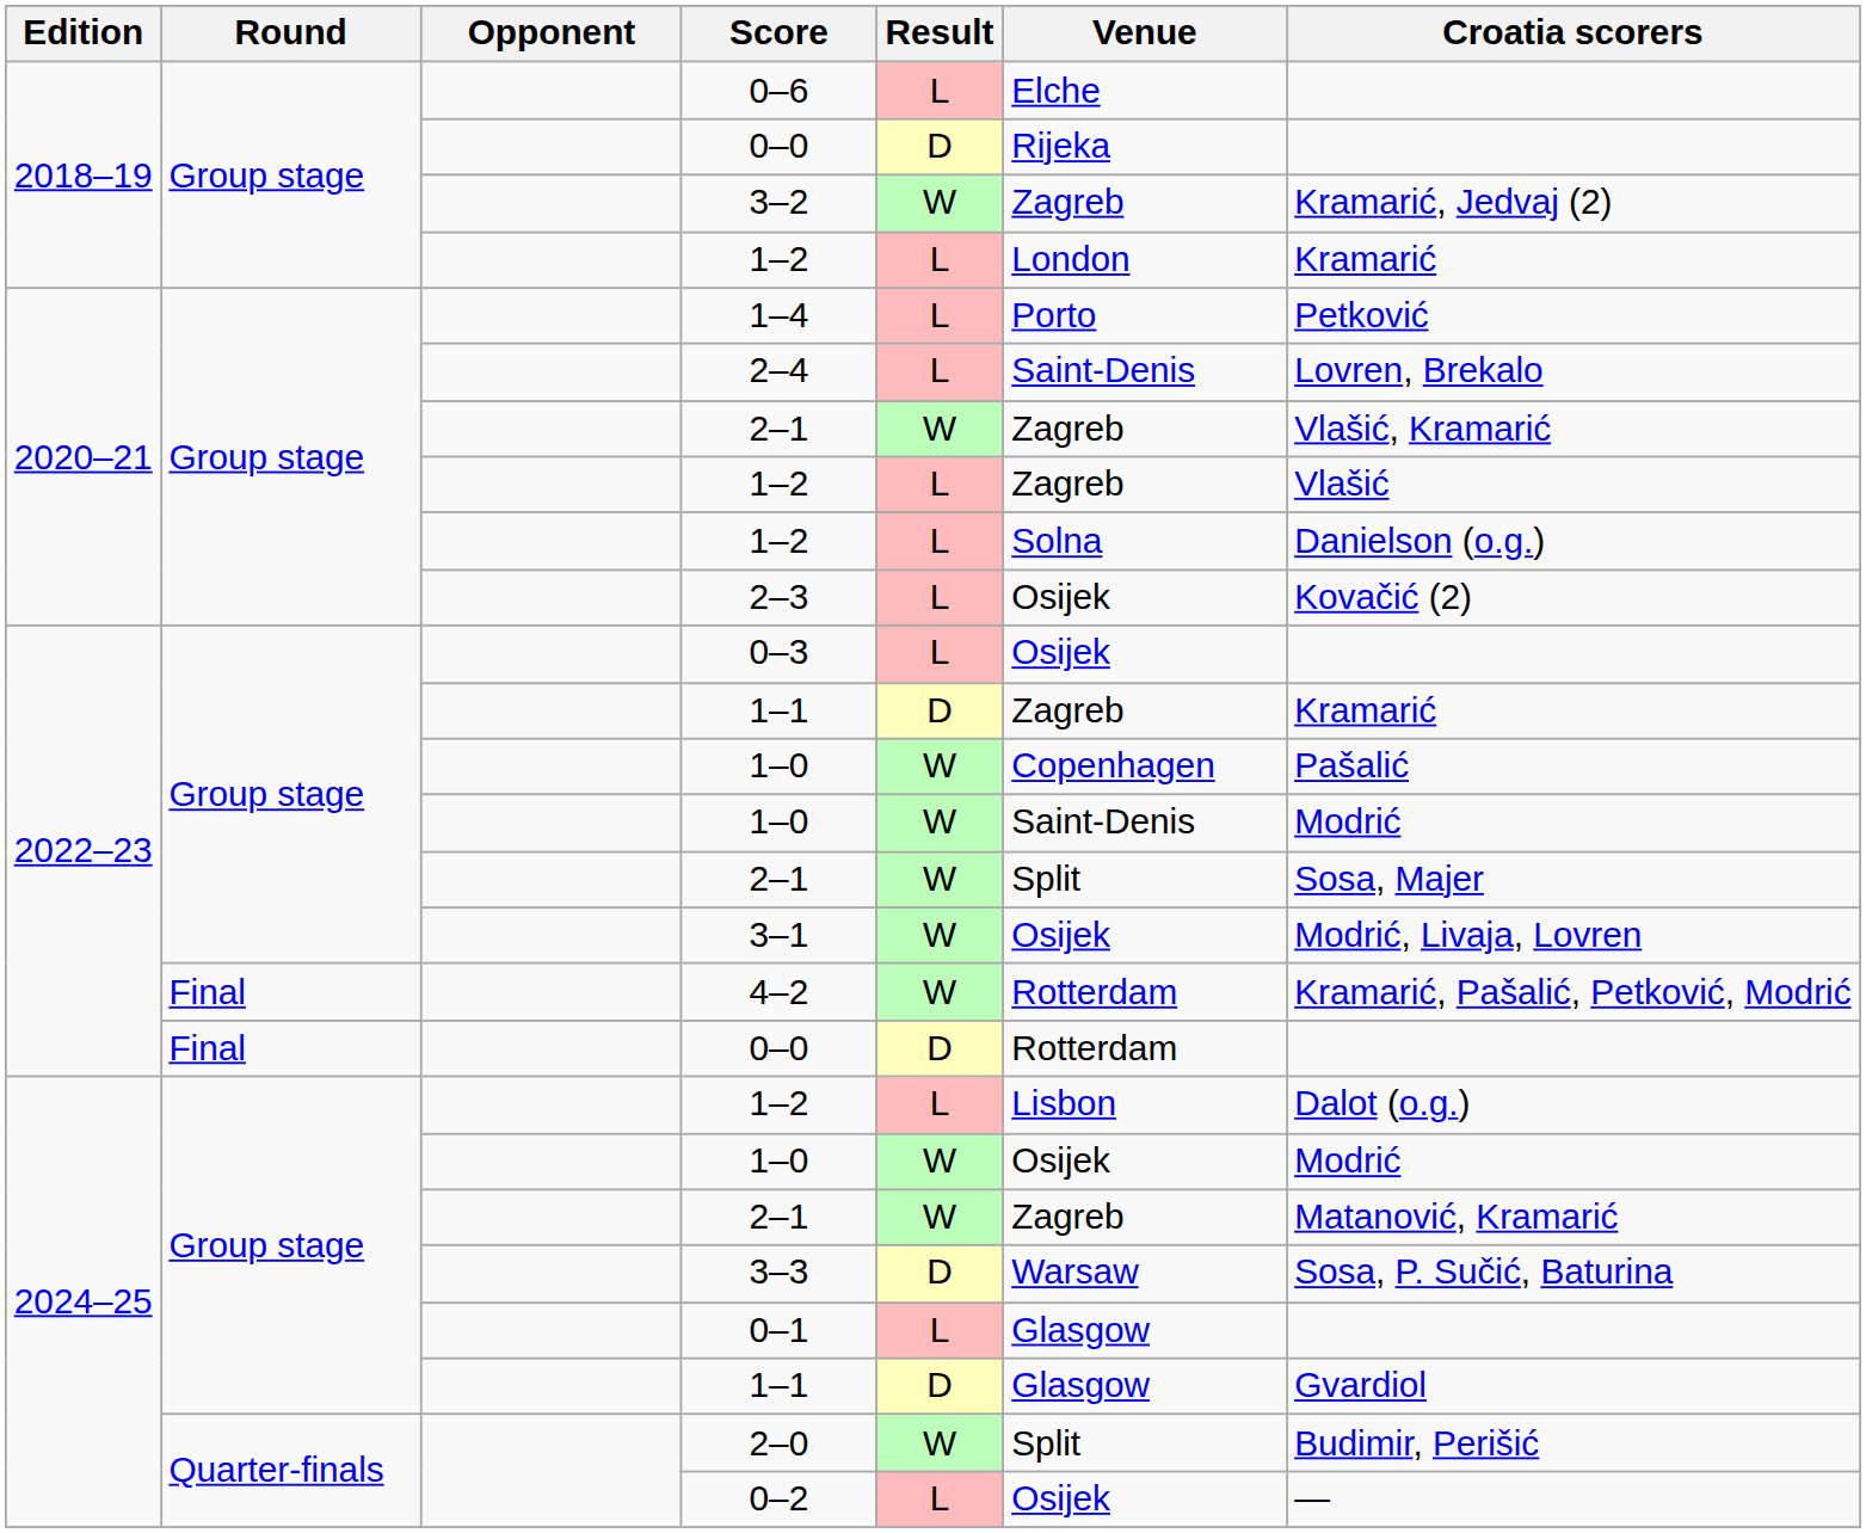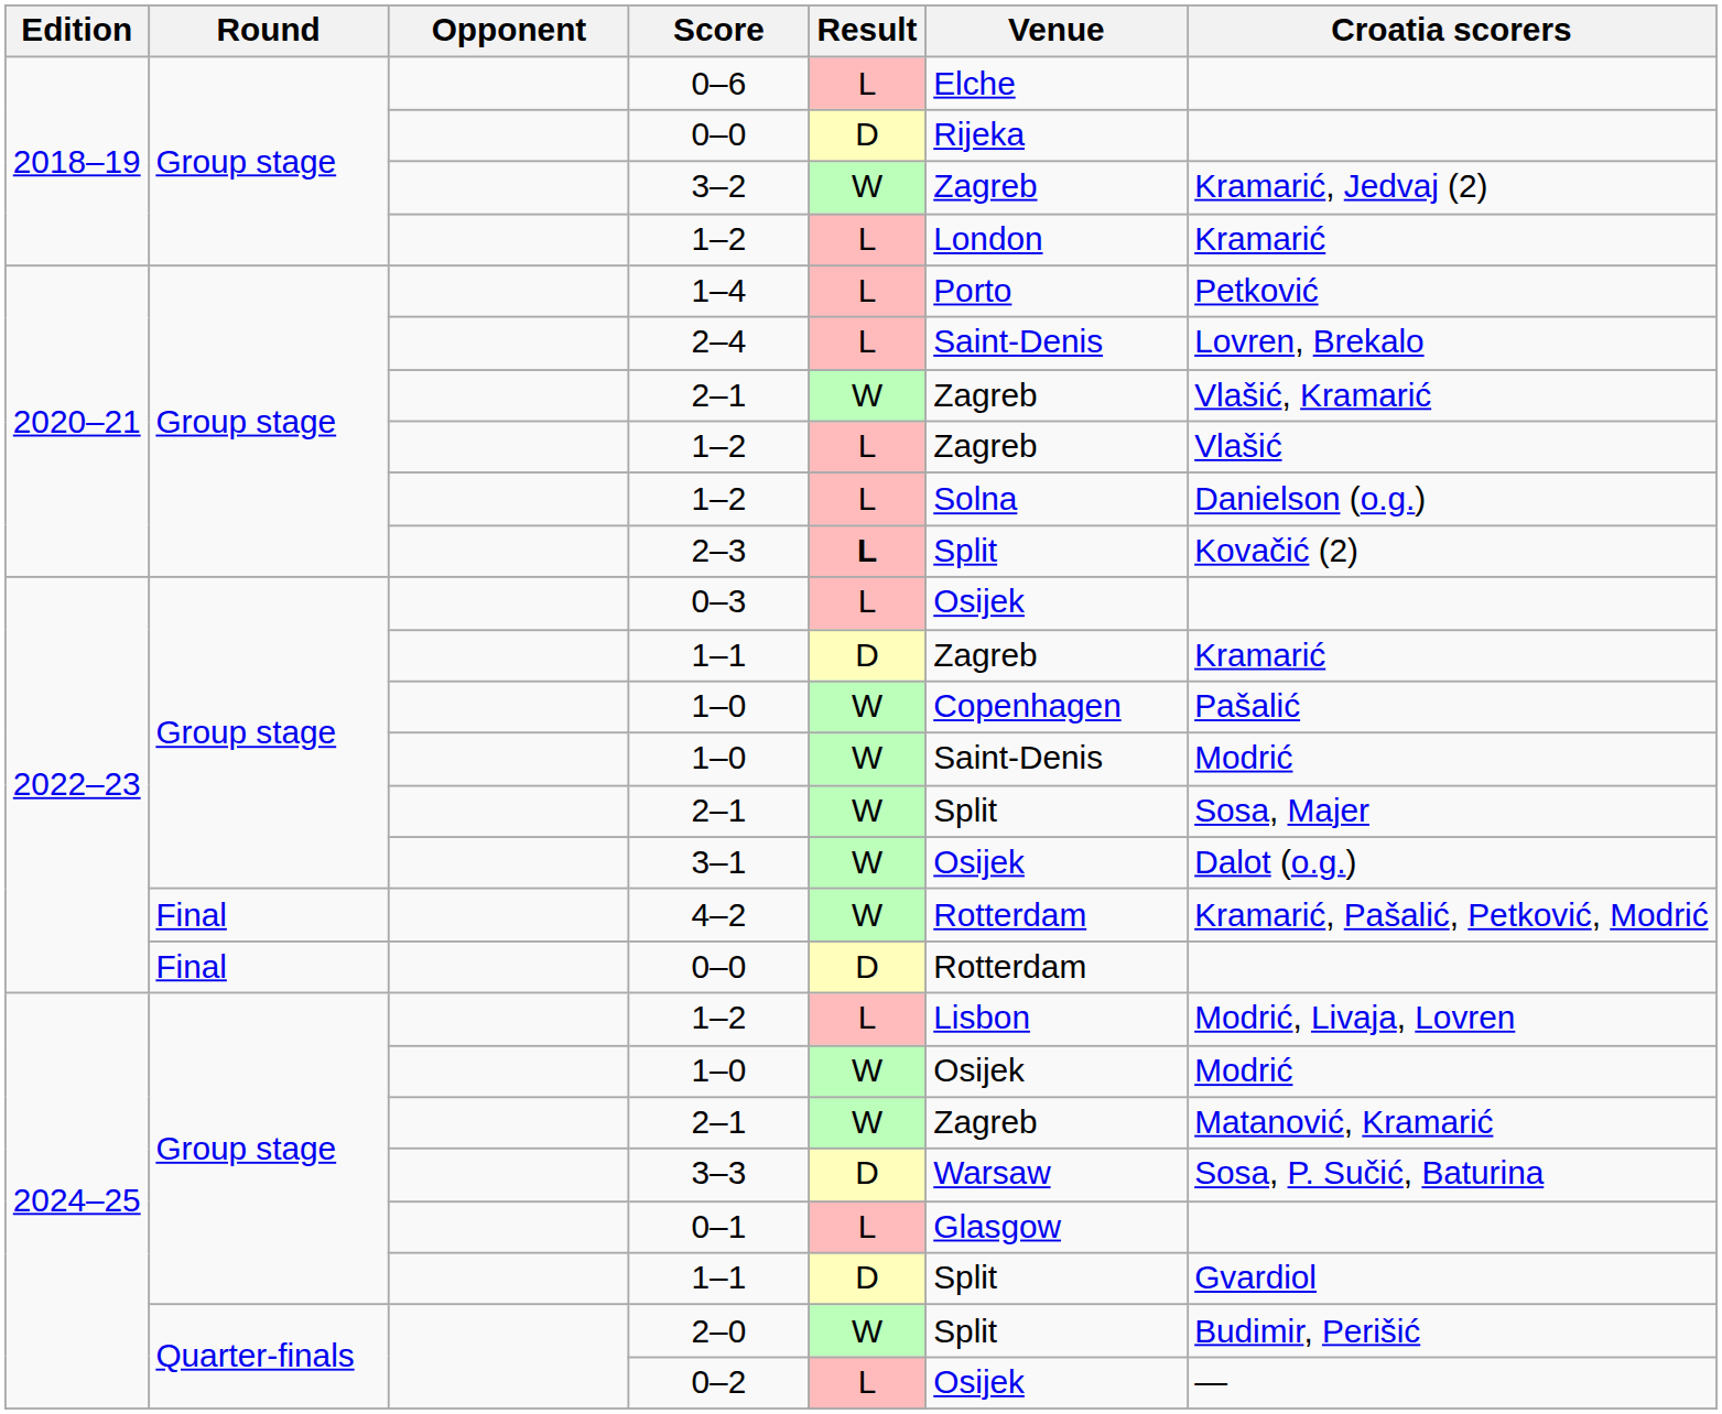2–3 | Result: normal -> bold
2–3 | Venue: Osijek -> Split
3–1 | Croatia scorers: Modrić, Livaja, Lovren -> Dalot (o.g.)
2024–25 / 1–2 | Croatia scorers: Dalot (o.g.) -> Modrić, Livaja, Lovren
2024–25 / 1–1 | Venue: Glasgow -> Split
